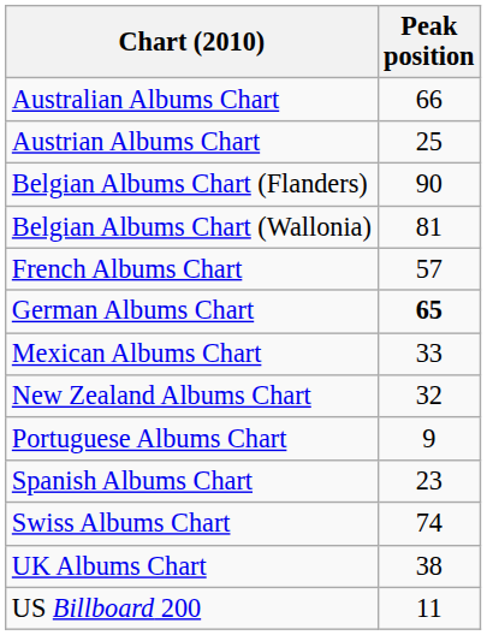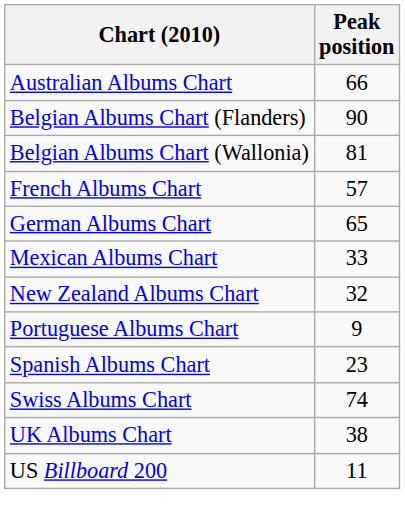- row: Austrian Albums Chart | 25
German Albums Chart | Peak position: bold -> normal
